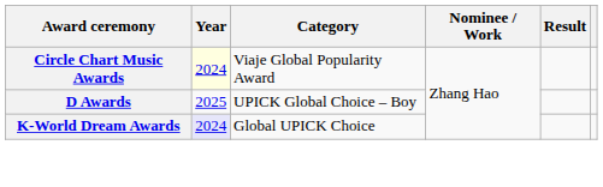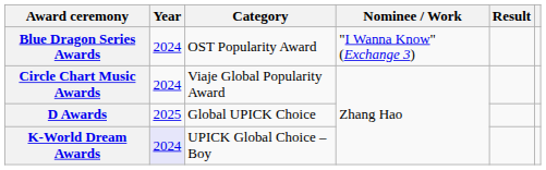+ row: Blue Dragon Series Awards | 2024 | OST Popularity Award | "I Wanna Know" (Exchange 3)
Circle Chart Music Awards | Year: lightyellow background -> no background
D Awards | Category: UPICK Global Choice – Boy -> Global UPICK Choice
K-World Dream Awards | Category: Global UPICK Choice -> UPICK Global Choice – Boy
